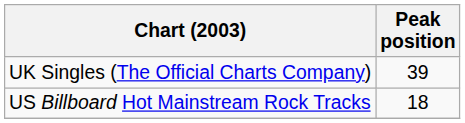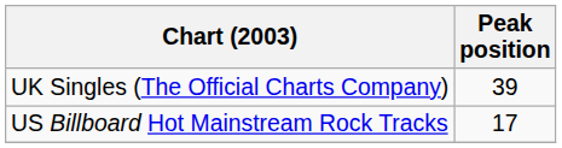US Billboard Hot Mainstream Rock Tracks | Peak position: 18 -> 17
